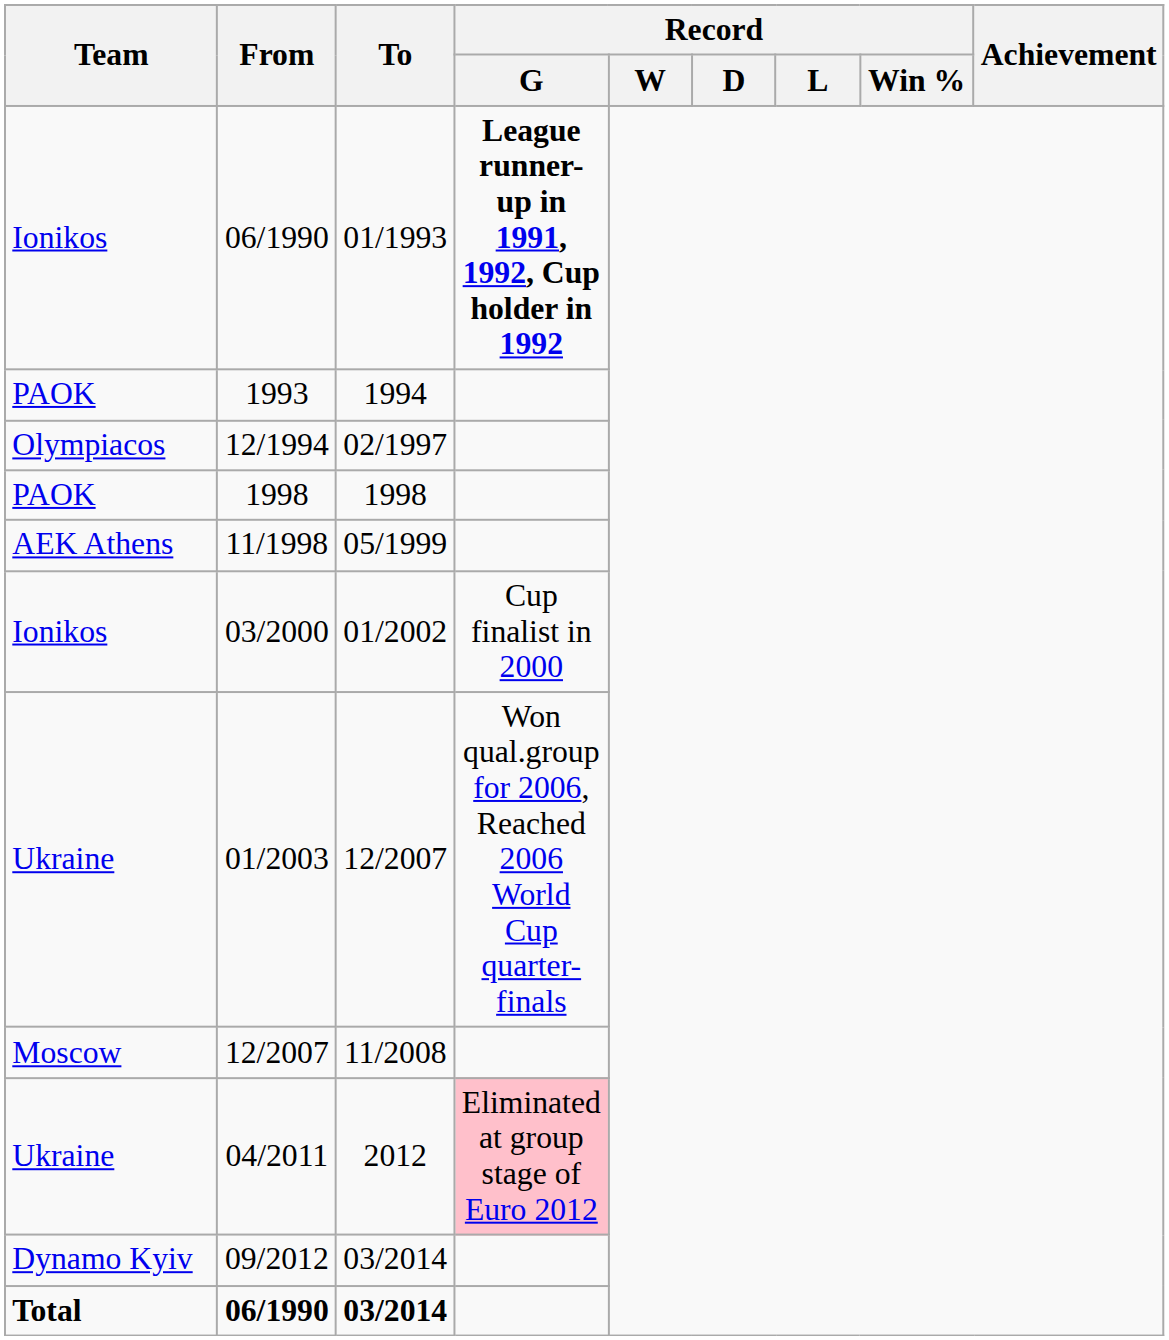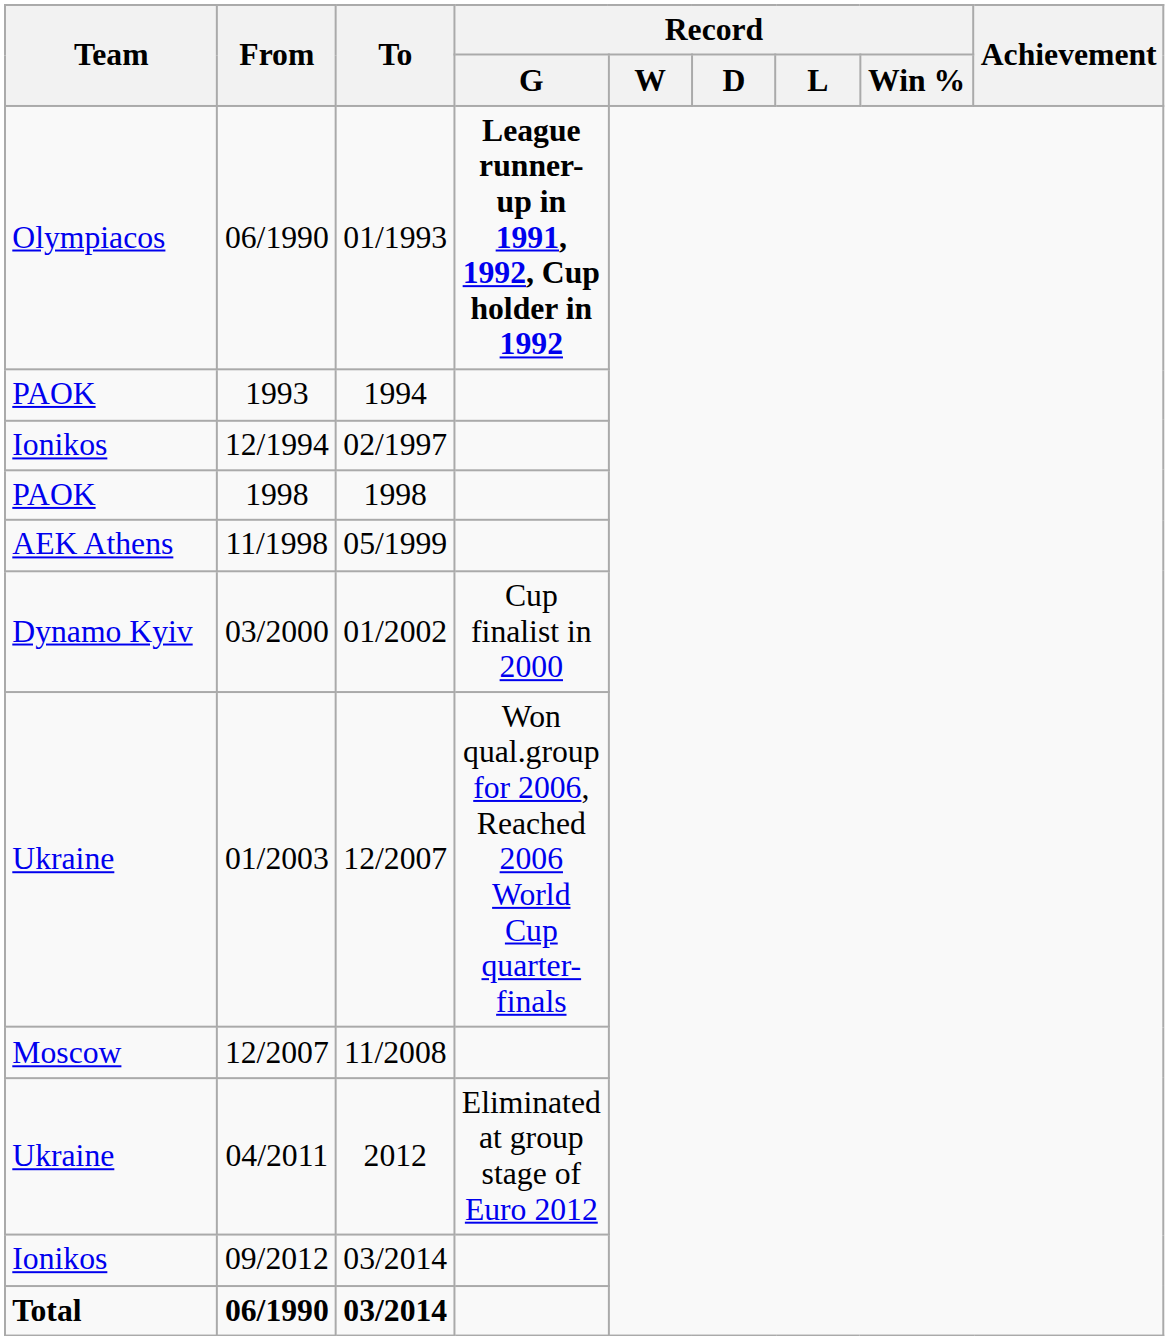06/1990 / 01/1993 | Team: Ionikos -> Olympiacos
12/1994 | Team: Olympiacos -> Ionikos
03/2000 | Team: Ionikos -> Dynamo Kyiv
04/2011 | Record / G: pink background -> no background
09/2012 | Team: Dynamo Kyiv -> Ionikos
